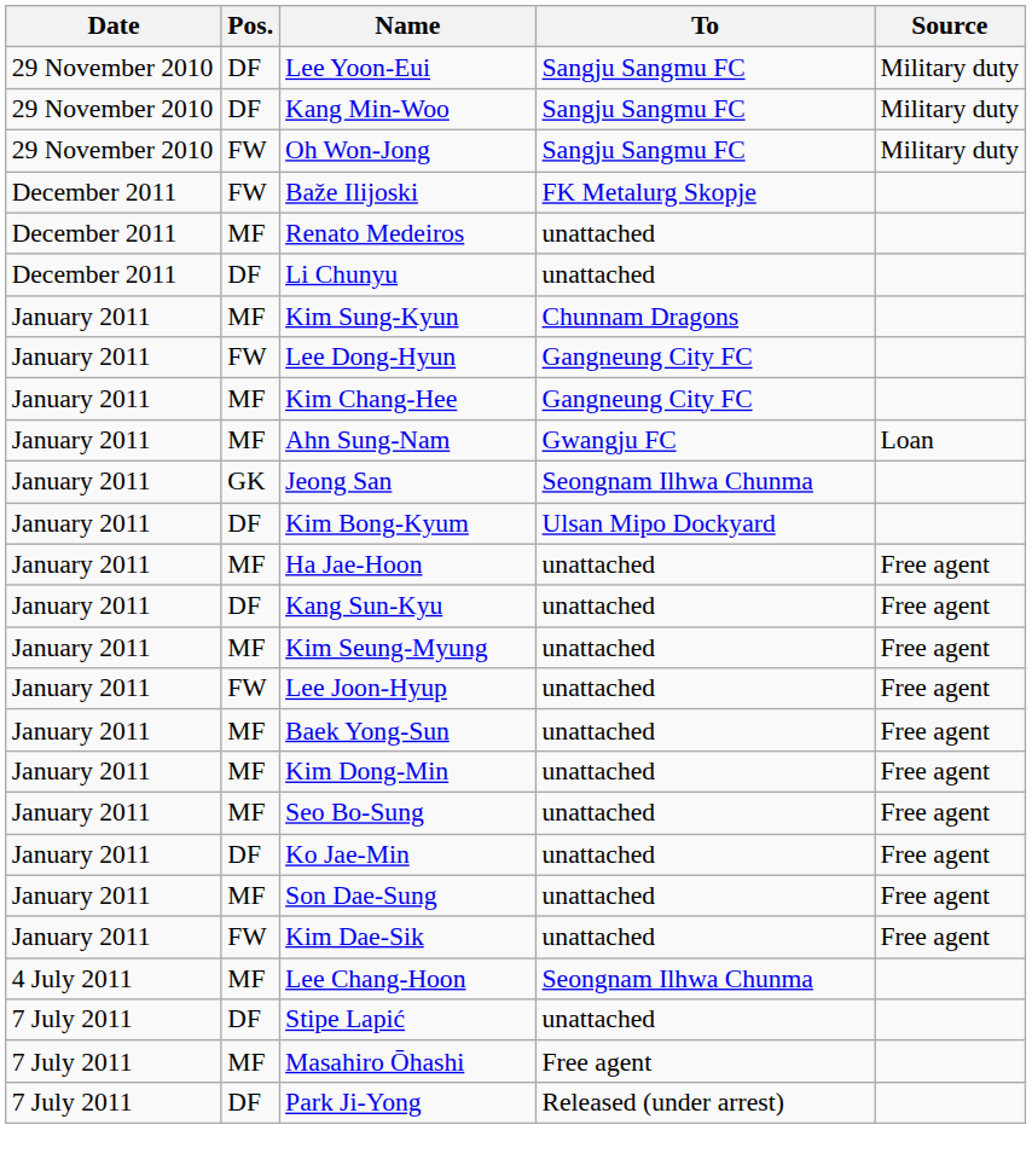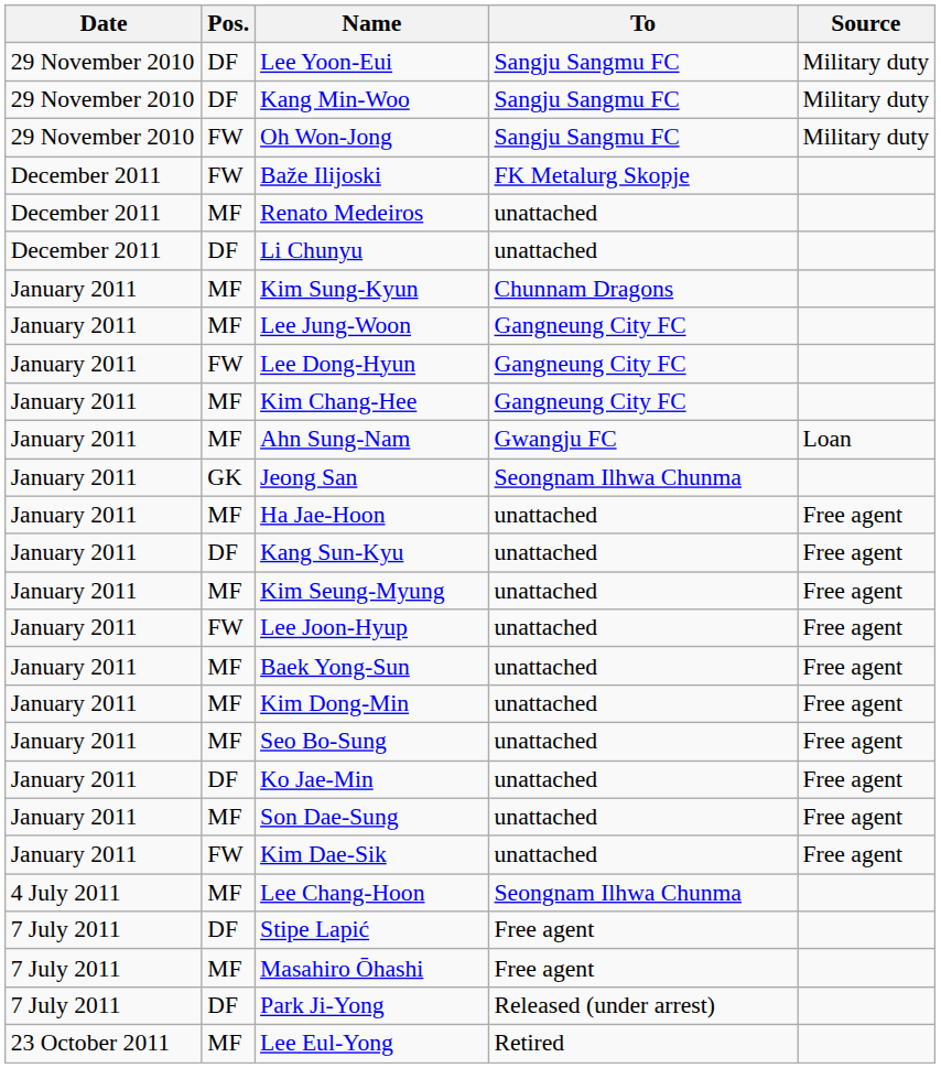+ row: January 2011 | MF | Lee Jung-Woon | Gangneung City FC
- row: January 2011 | DF | Kim Bong-Kyum | Ulsan Mipo Dockyard
Stipe Lapić | To: unattached -> Free agent
+ row: 23 October 2011 | MF | Lee Eul-Yong | Retired
